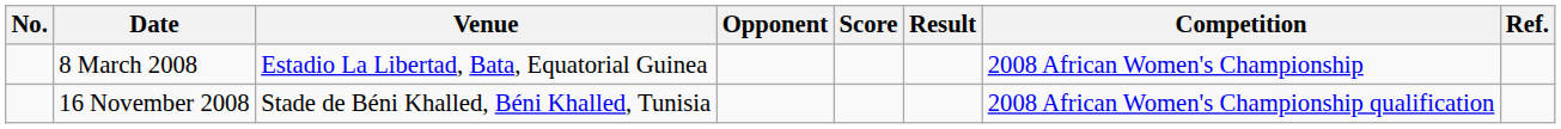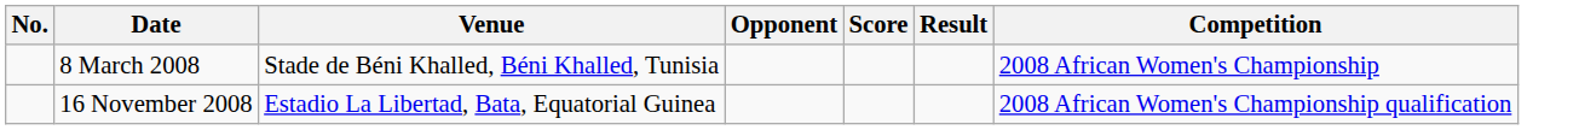- column: Ref.
8 March 2008 | Venue: Estadio La Libertad, Bata, Equatorial Guinea -> Stade de Béni Khalled, Béni Khalled, Tunisia
16 November 2008 | Venue: Stade de Béni Khalled, Béni Khalled, Tunisia -> Estadio La Libertad, Bata, Equatorial Guinea
